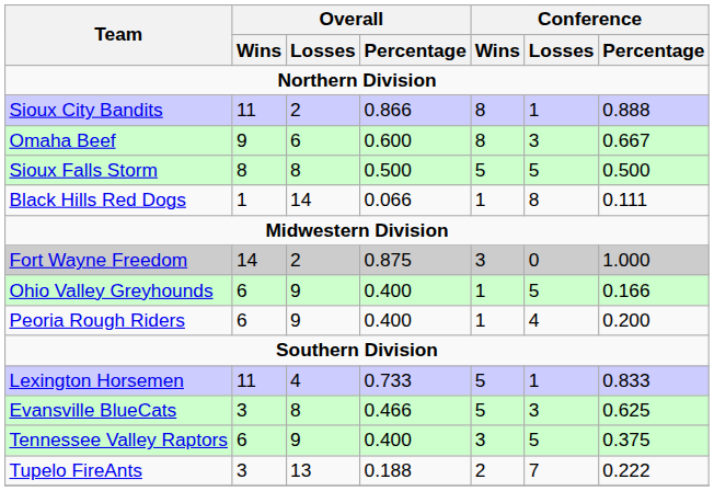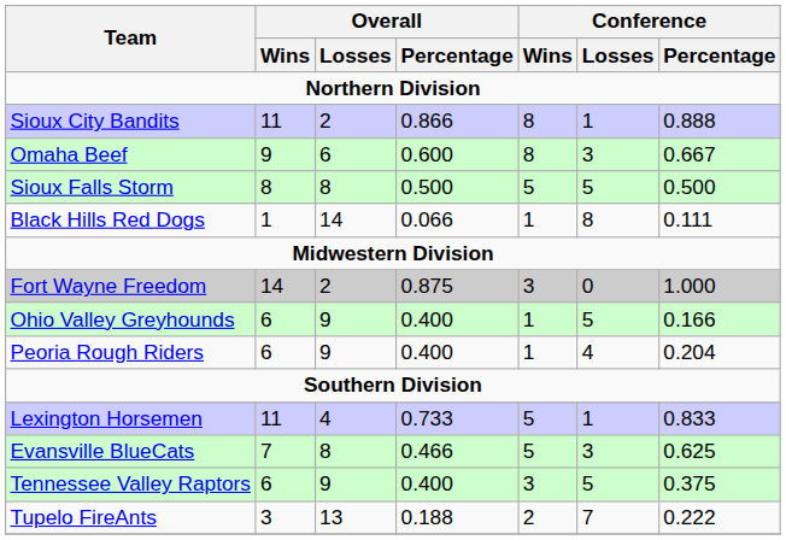Peoria Rough Riders | Conference / Percentage: 0.200 -> 0.204
Evansville BlueCats | Overall / Wins: 3 -> 7
